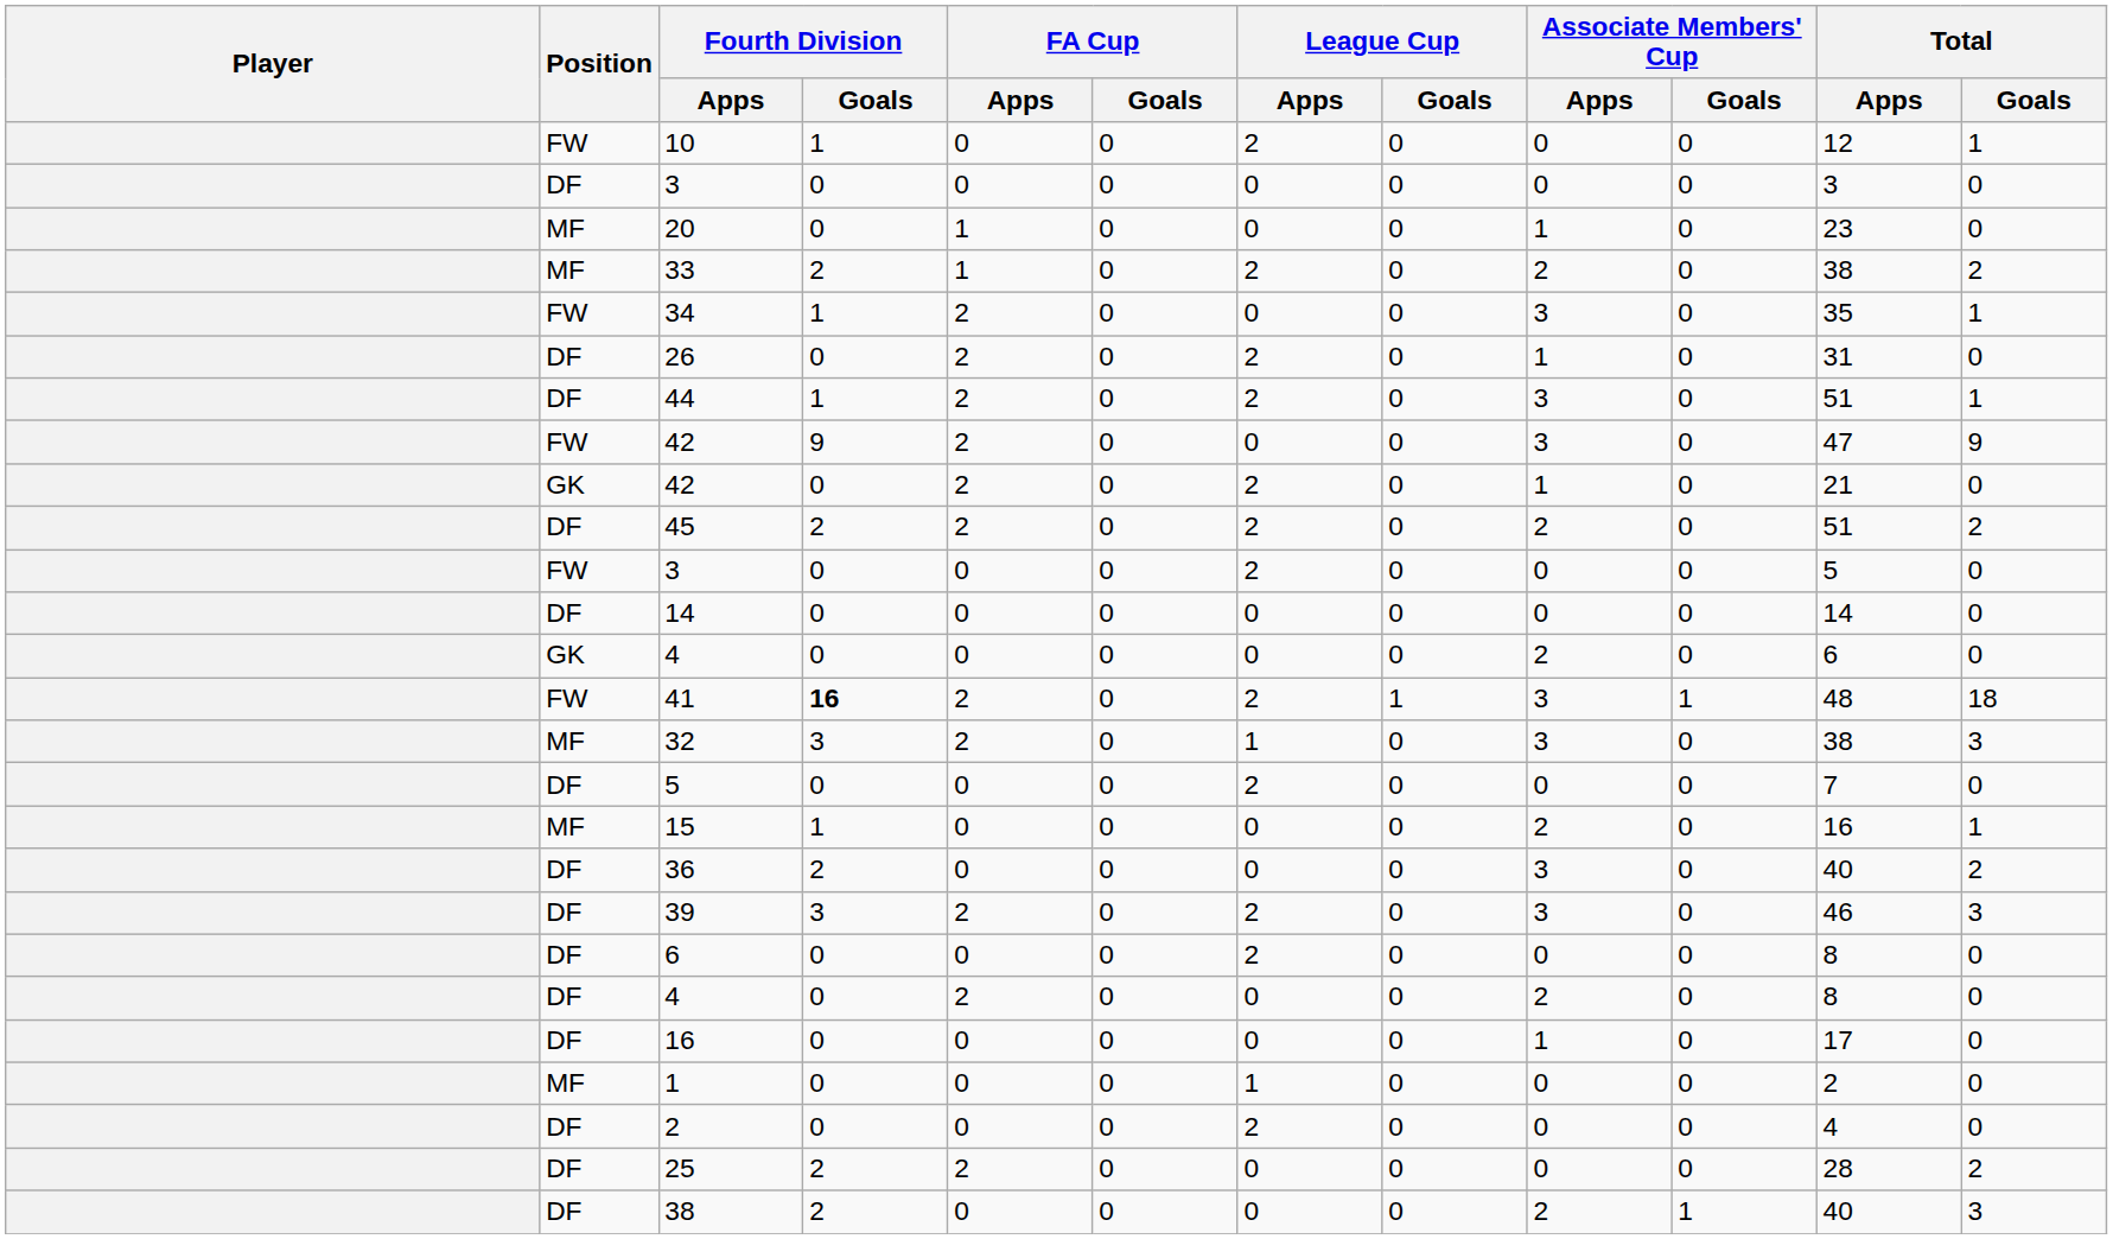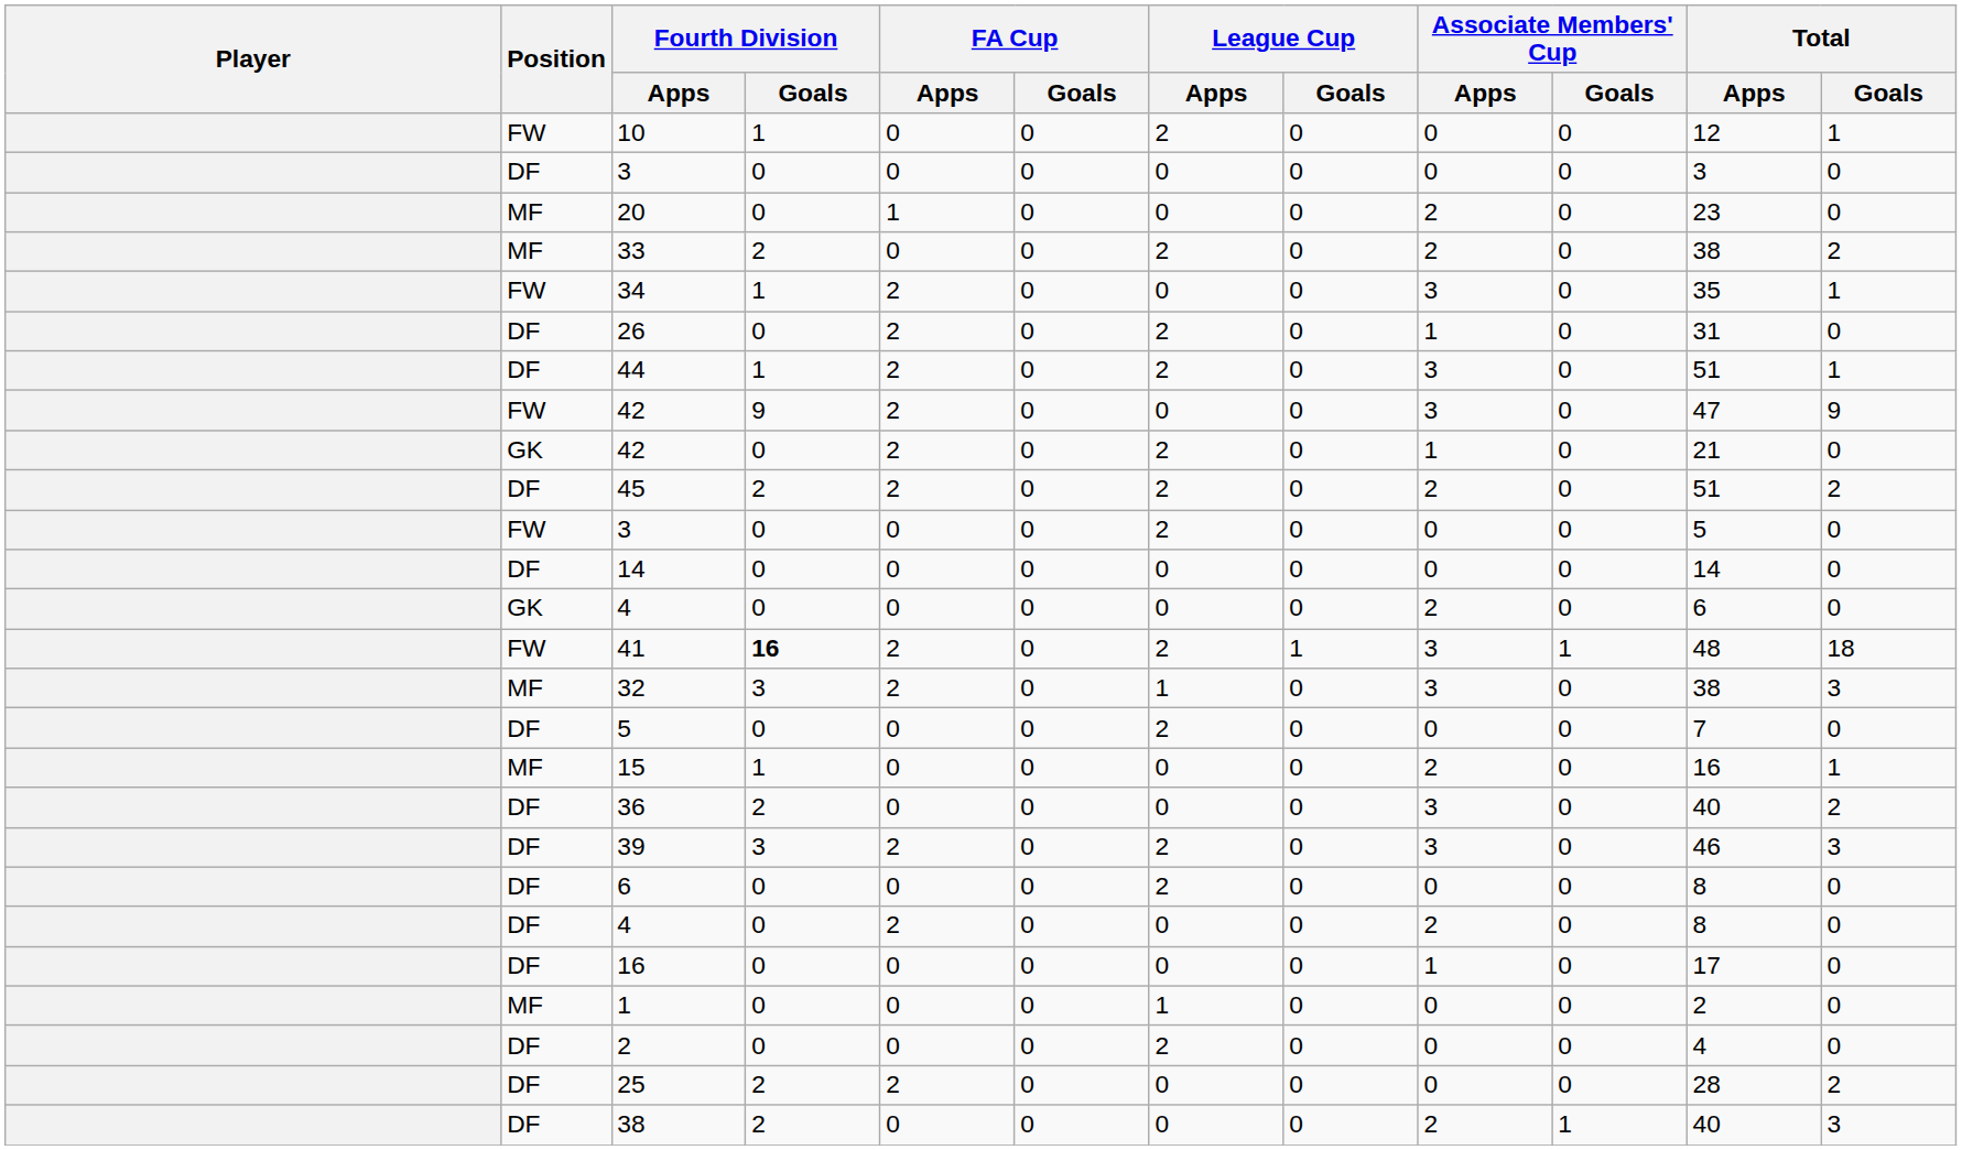20 | Associate Members' Cup / Apps: 1 -> 2
33 | FA Cup / Apps: 1 -> 0
